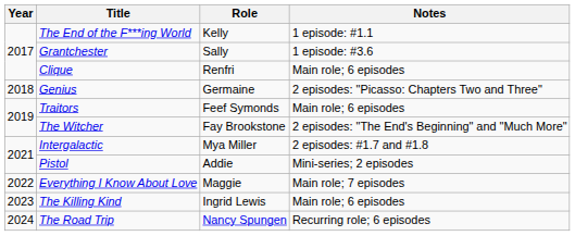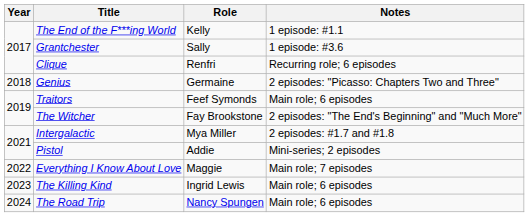Clique | Notes: Main role; 6 episodes -> Recurring role; 6 episodes
The Road Trip | Notes: Recurring role; 6 episodes -> Main role; 6 episodes
